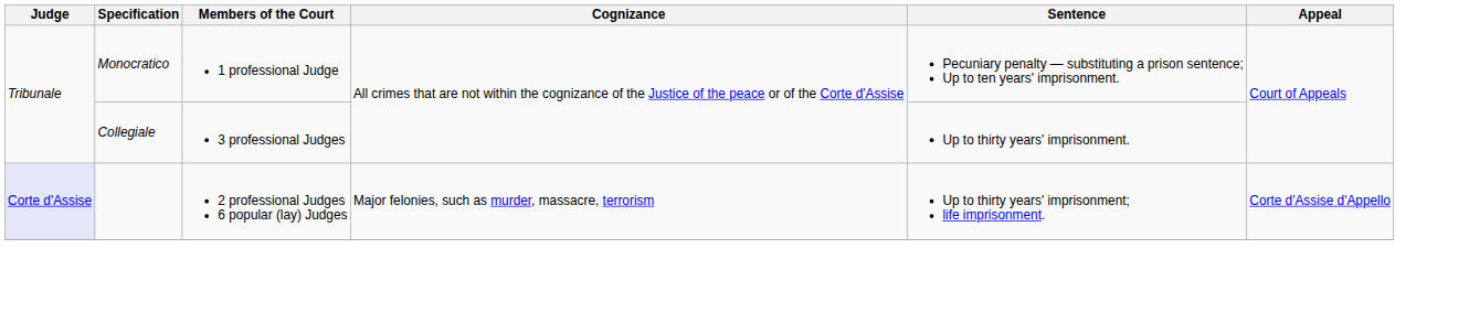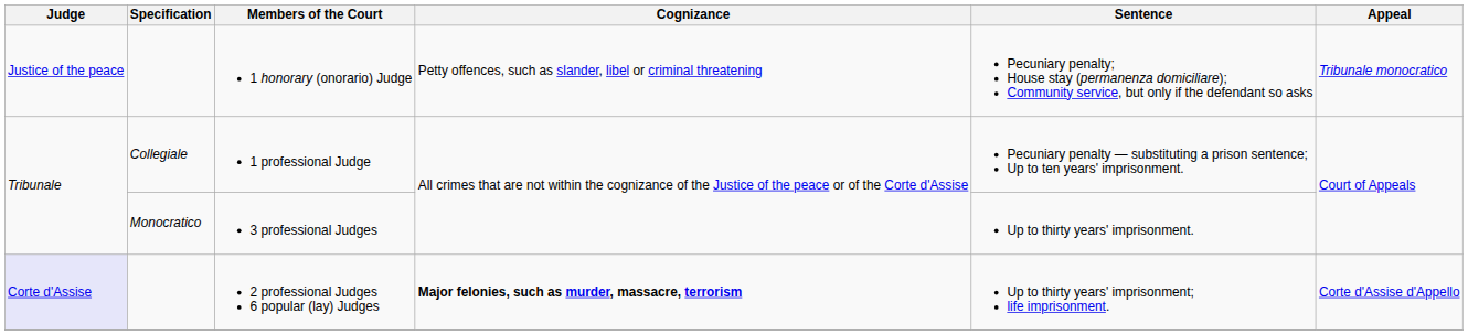+ row: Justice of the peace | 1 honorary (onorario) Judge | Petty offences, such as slander, libel or criminal threatening | Pecuniary penalty; House stay (permanenza domiciliare); Community service, but only if the defendant so asks | Tribunale monocratico
1 professional Judge | Specification: Monocratico -> Collegiale
3 professional Judges | Specification: Collegiale -> Monocratico
2 professional Judges 6 popular (lay) Judges | Cognizance: normal -> bold
